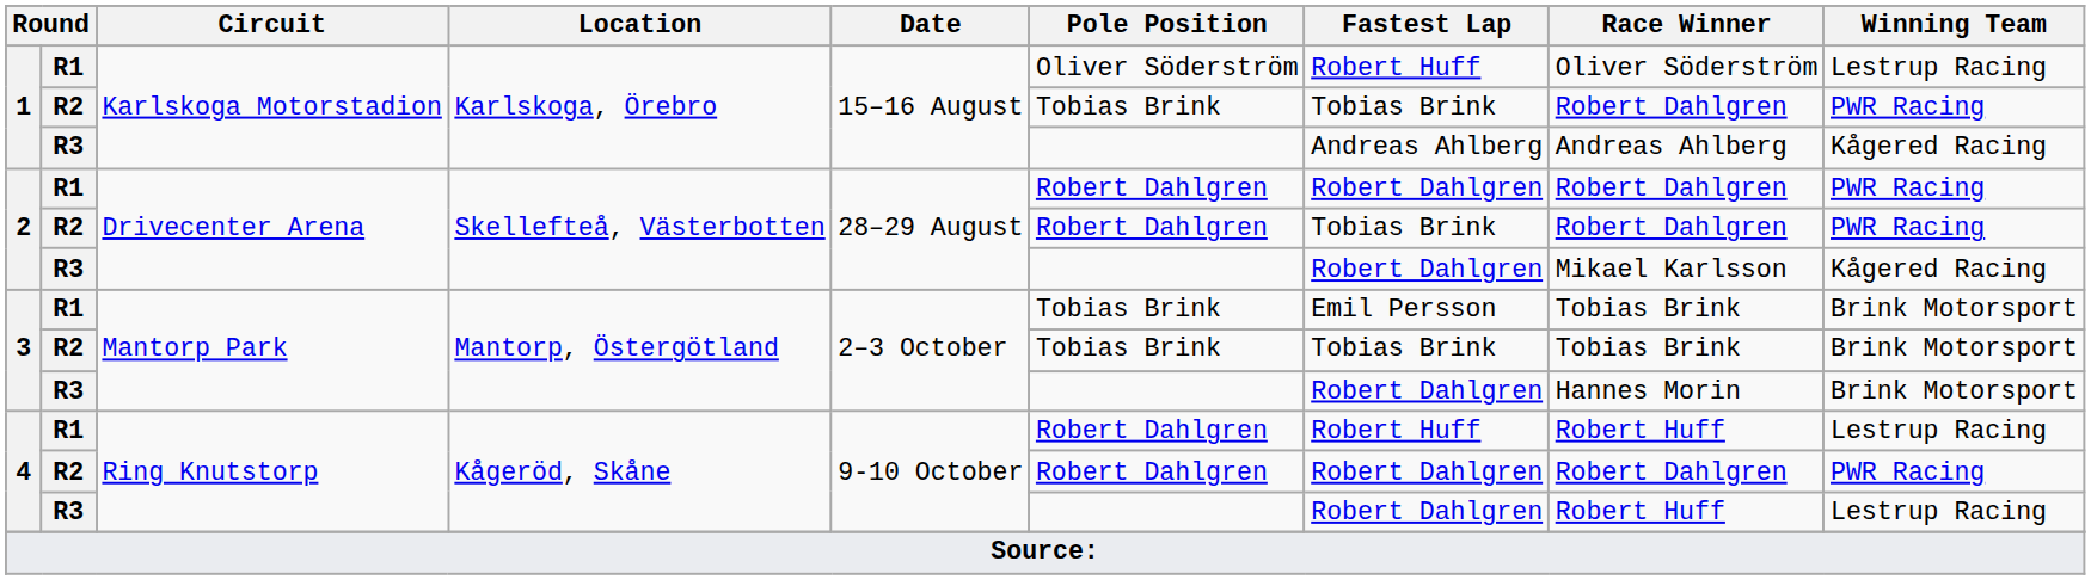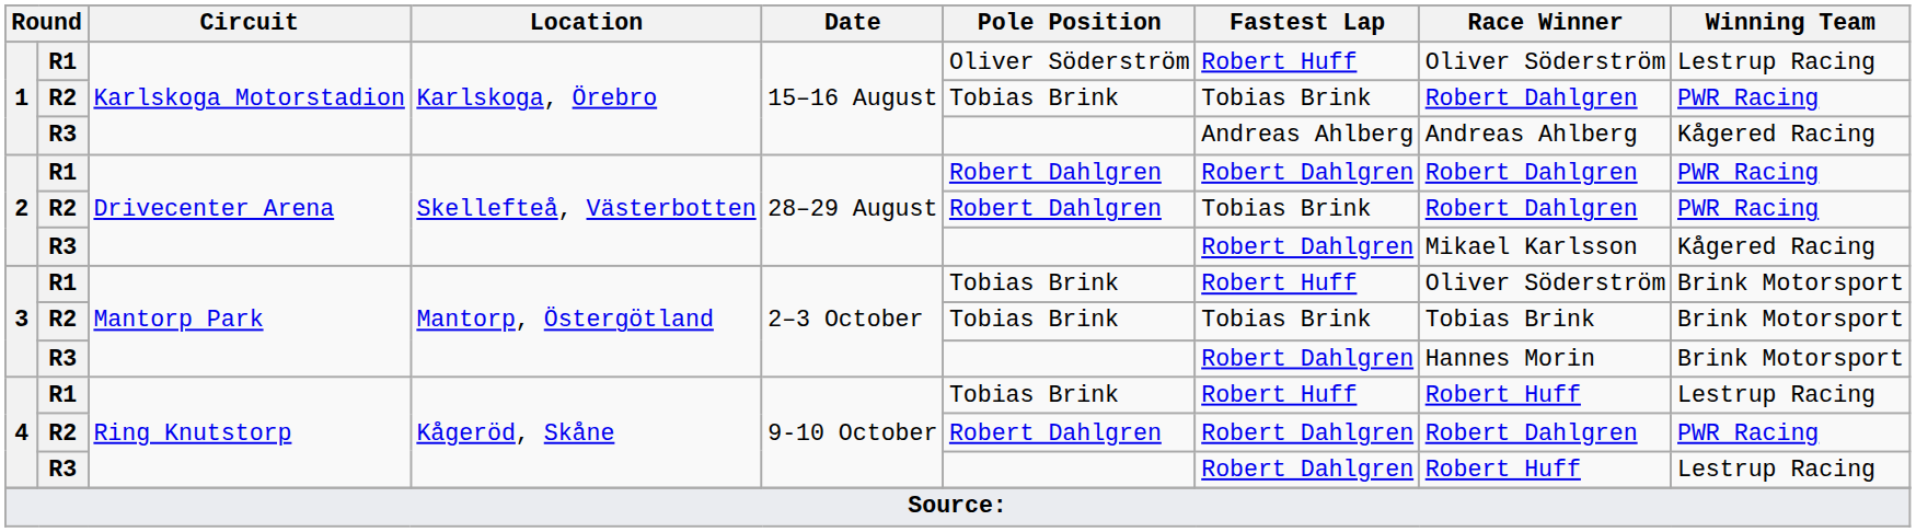3 / R1 | Fastest Lap: Emil Persson -> Robert Huff
3 / R1 | Race Winner: Tobias Brink -> Oliver Söderström
4 / R1 | Pole Position: Robert Dahlgren -> Tobias Brink
